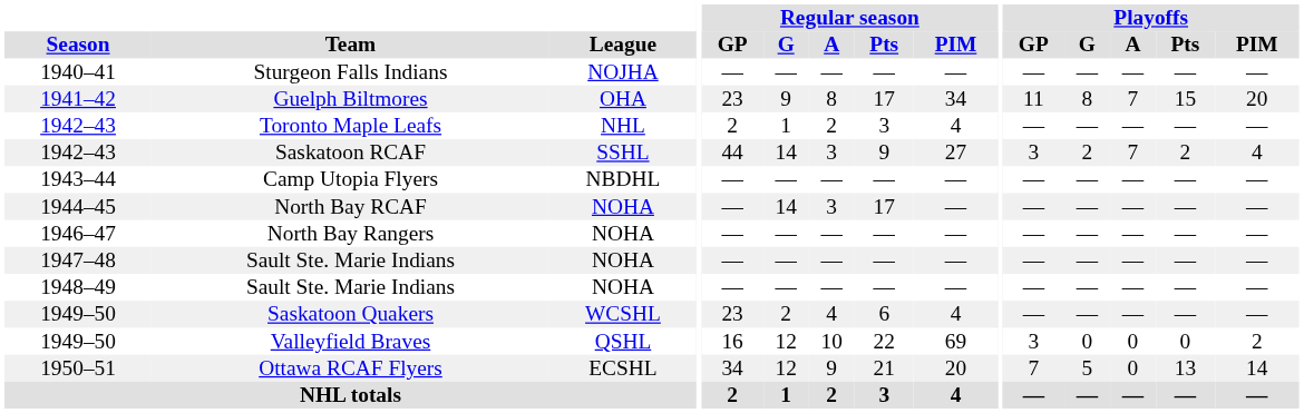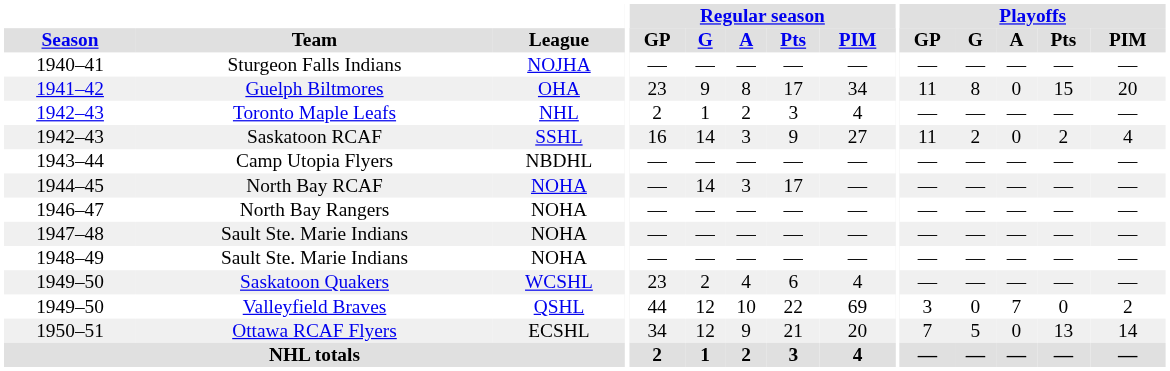Guelph Biltmores | Playoffs / A: 7 -> 0
Saskatoon RCAF | Regular season / GP: 44 -> 16
Saskatoon RCAF | Playoffs / GP: 3 -> 11
Saskatoon RCAF | Playoffs / A: 7 -> 0
Valleyfield Braves | Regular season / GP: 16 -> 44
Valleyfield Braves | Playoffs / A: 0 -> 7
